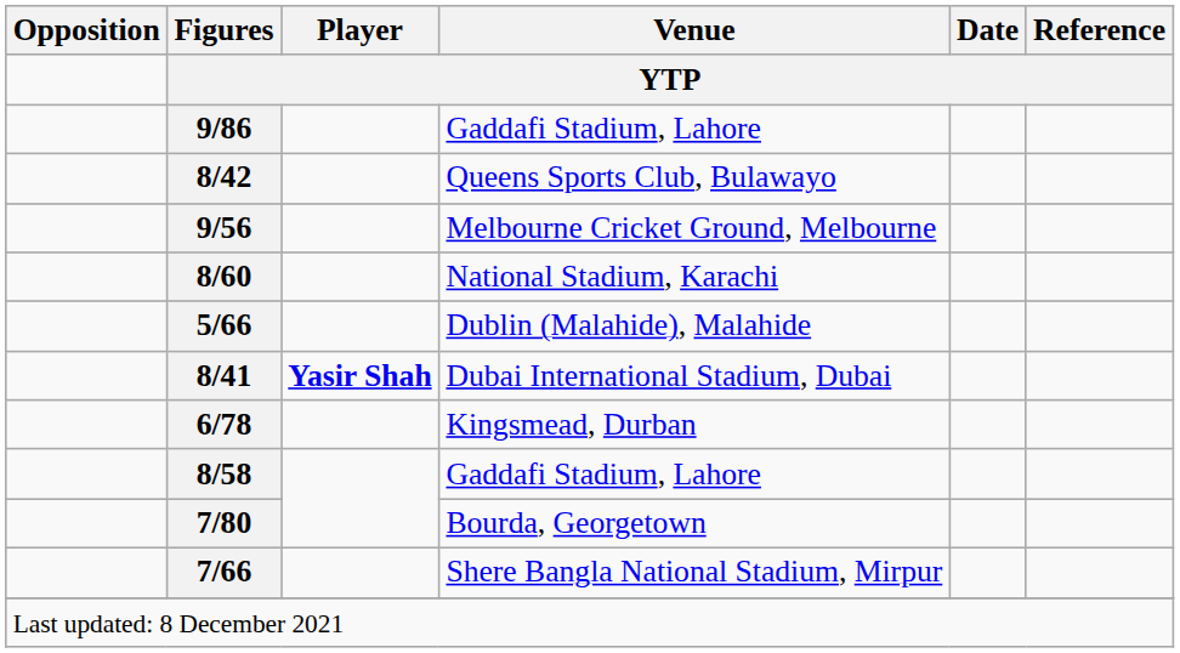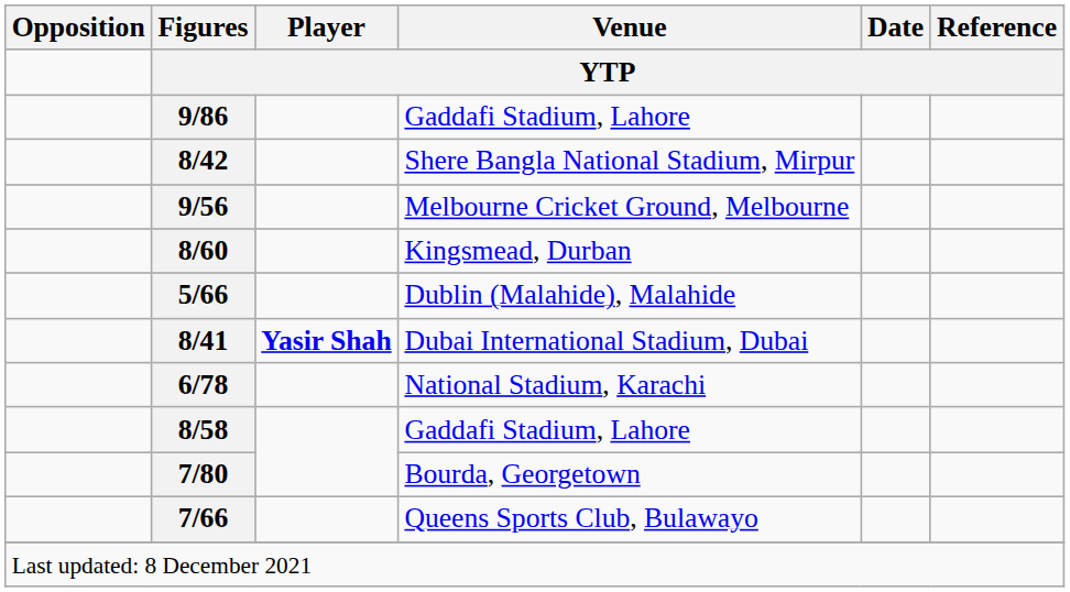8/42 | Venue: Queens Sports Club, Bulawayo -> Shere Bangla National Stadium, Mirpur
8/60 | Venue: National Stadium, Karachi -> Kingsmead, Durban
6/78 | Venue: Kingsmead, Durban -> National Stadium, Karachi
7/66 | Venue: Shere Bangla National Stadium, Mirpur -> Queens Sports Club, Bulawayo
